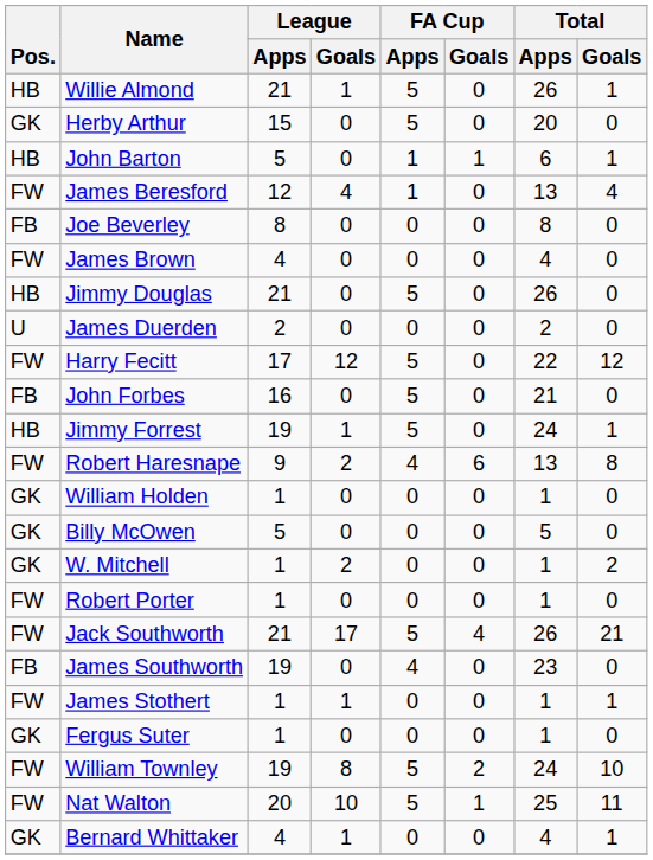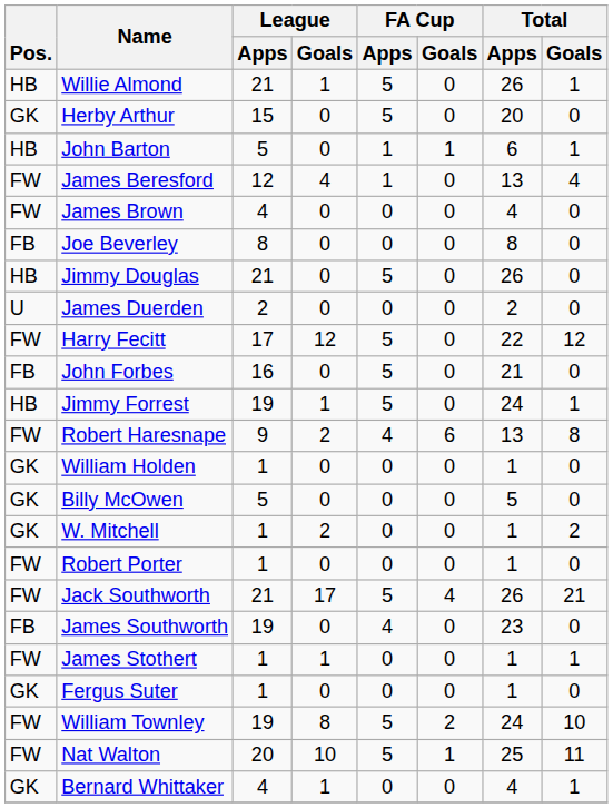rows swapped: Joe Beverley <-> James Brown
